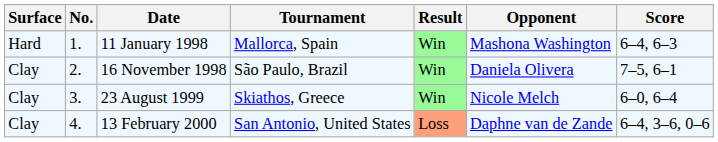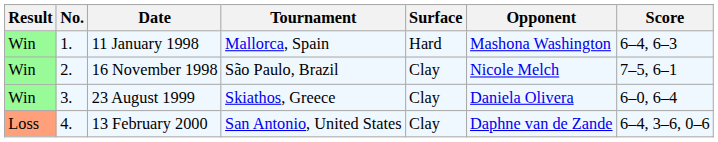columns swapped: Result <-> Surface
16 November 1998 | Opponent: Daniela Olivera -> Nicole Melch
23 August 1999 | Opponent: Nicole Melch -> Daniela Olivera
